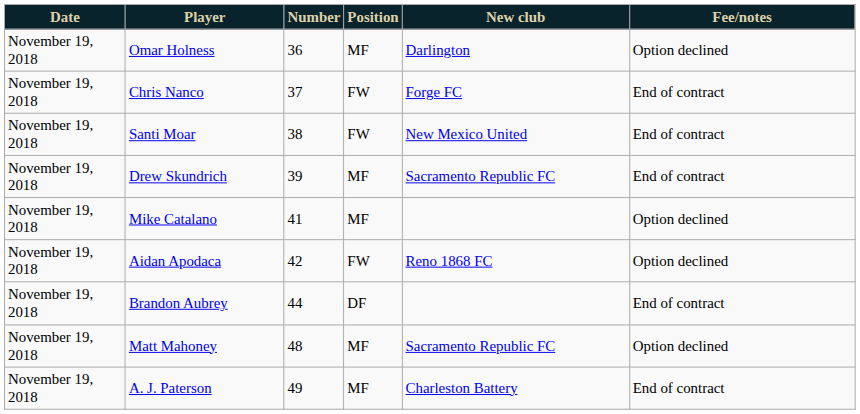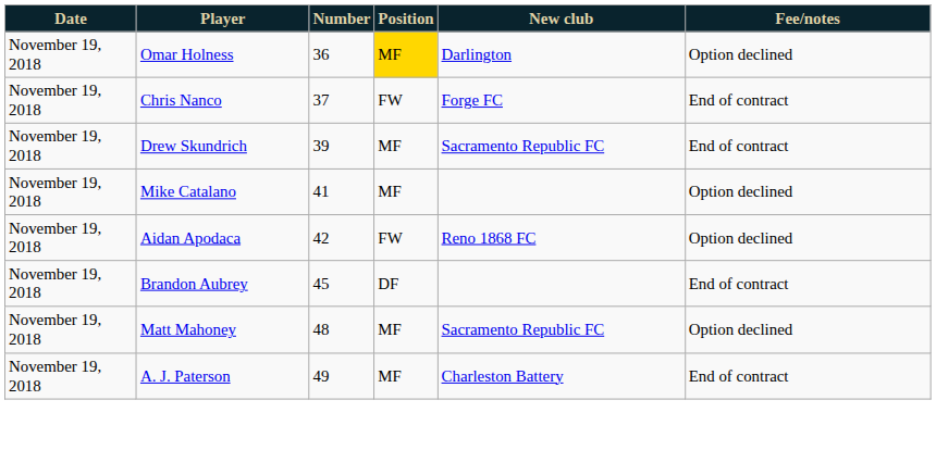Omar Holness | Position: no background -> gold background
- row: November 19, 2018 | Santi Moar | 38 | FW | New Mexico United | End of contract
Brandon Aubrey | Number: 44 -> 45
